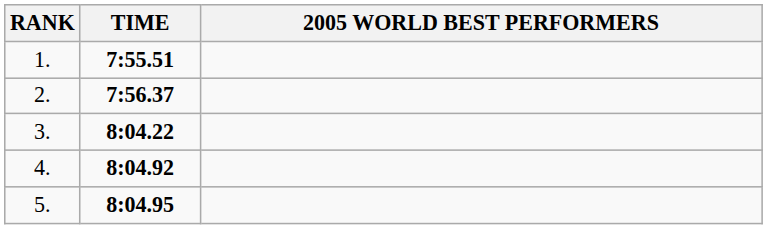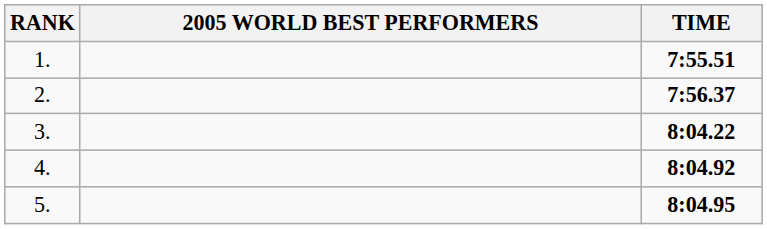columns swapped: 2005 WORLD BEST PERFORMERS <-> TIME
